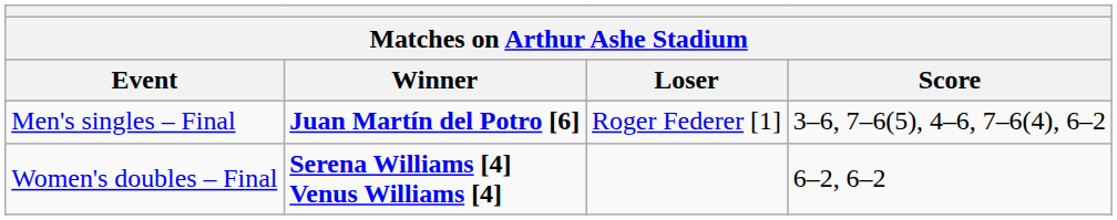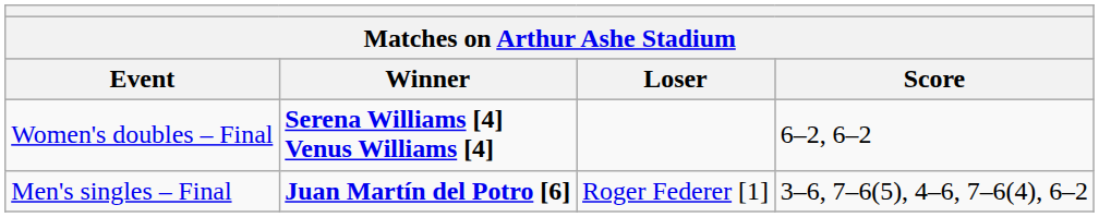rows swapped: Women's doubles – Final <-> Men's singles – Final
